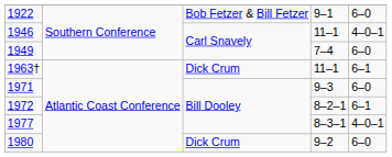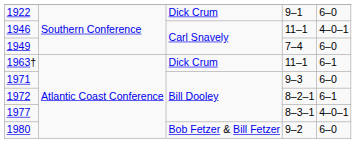1922 | column 3: Bob Fetzer & Bill Fetzer -> Dick Crum
1980 | column 3: Dick Crum -> Bob Fetzer & Bill Fetzer
